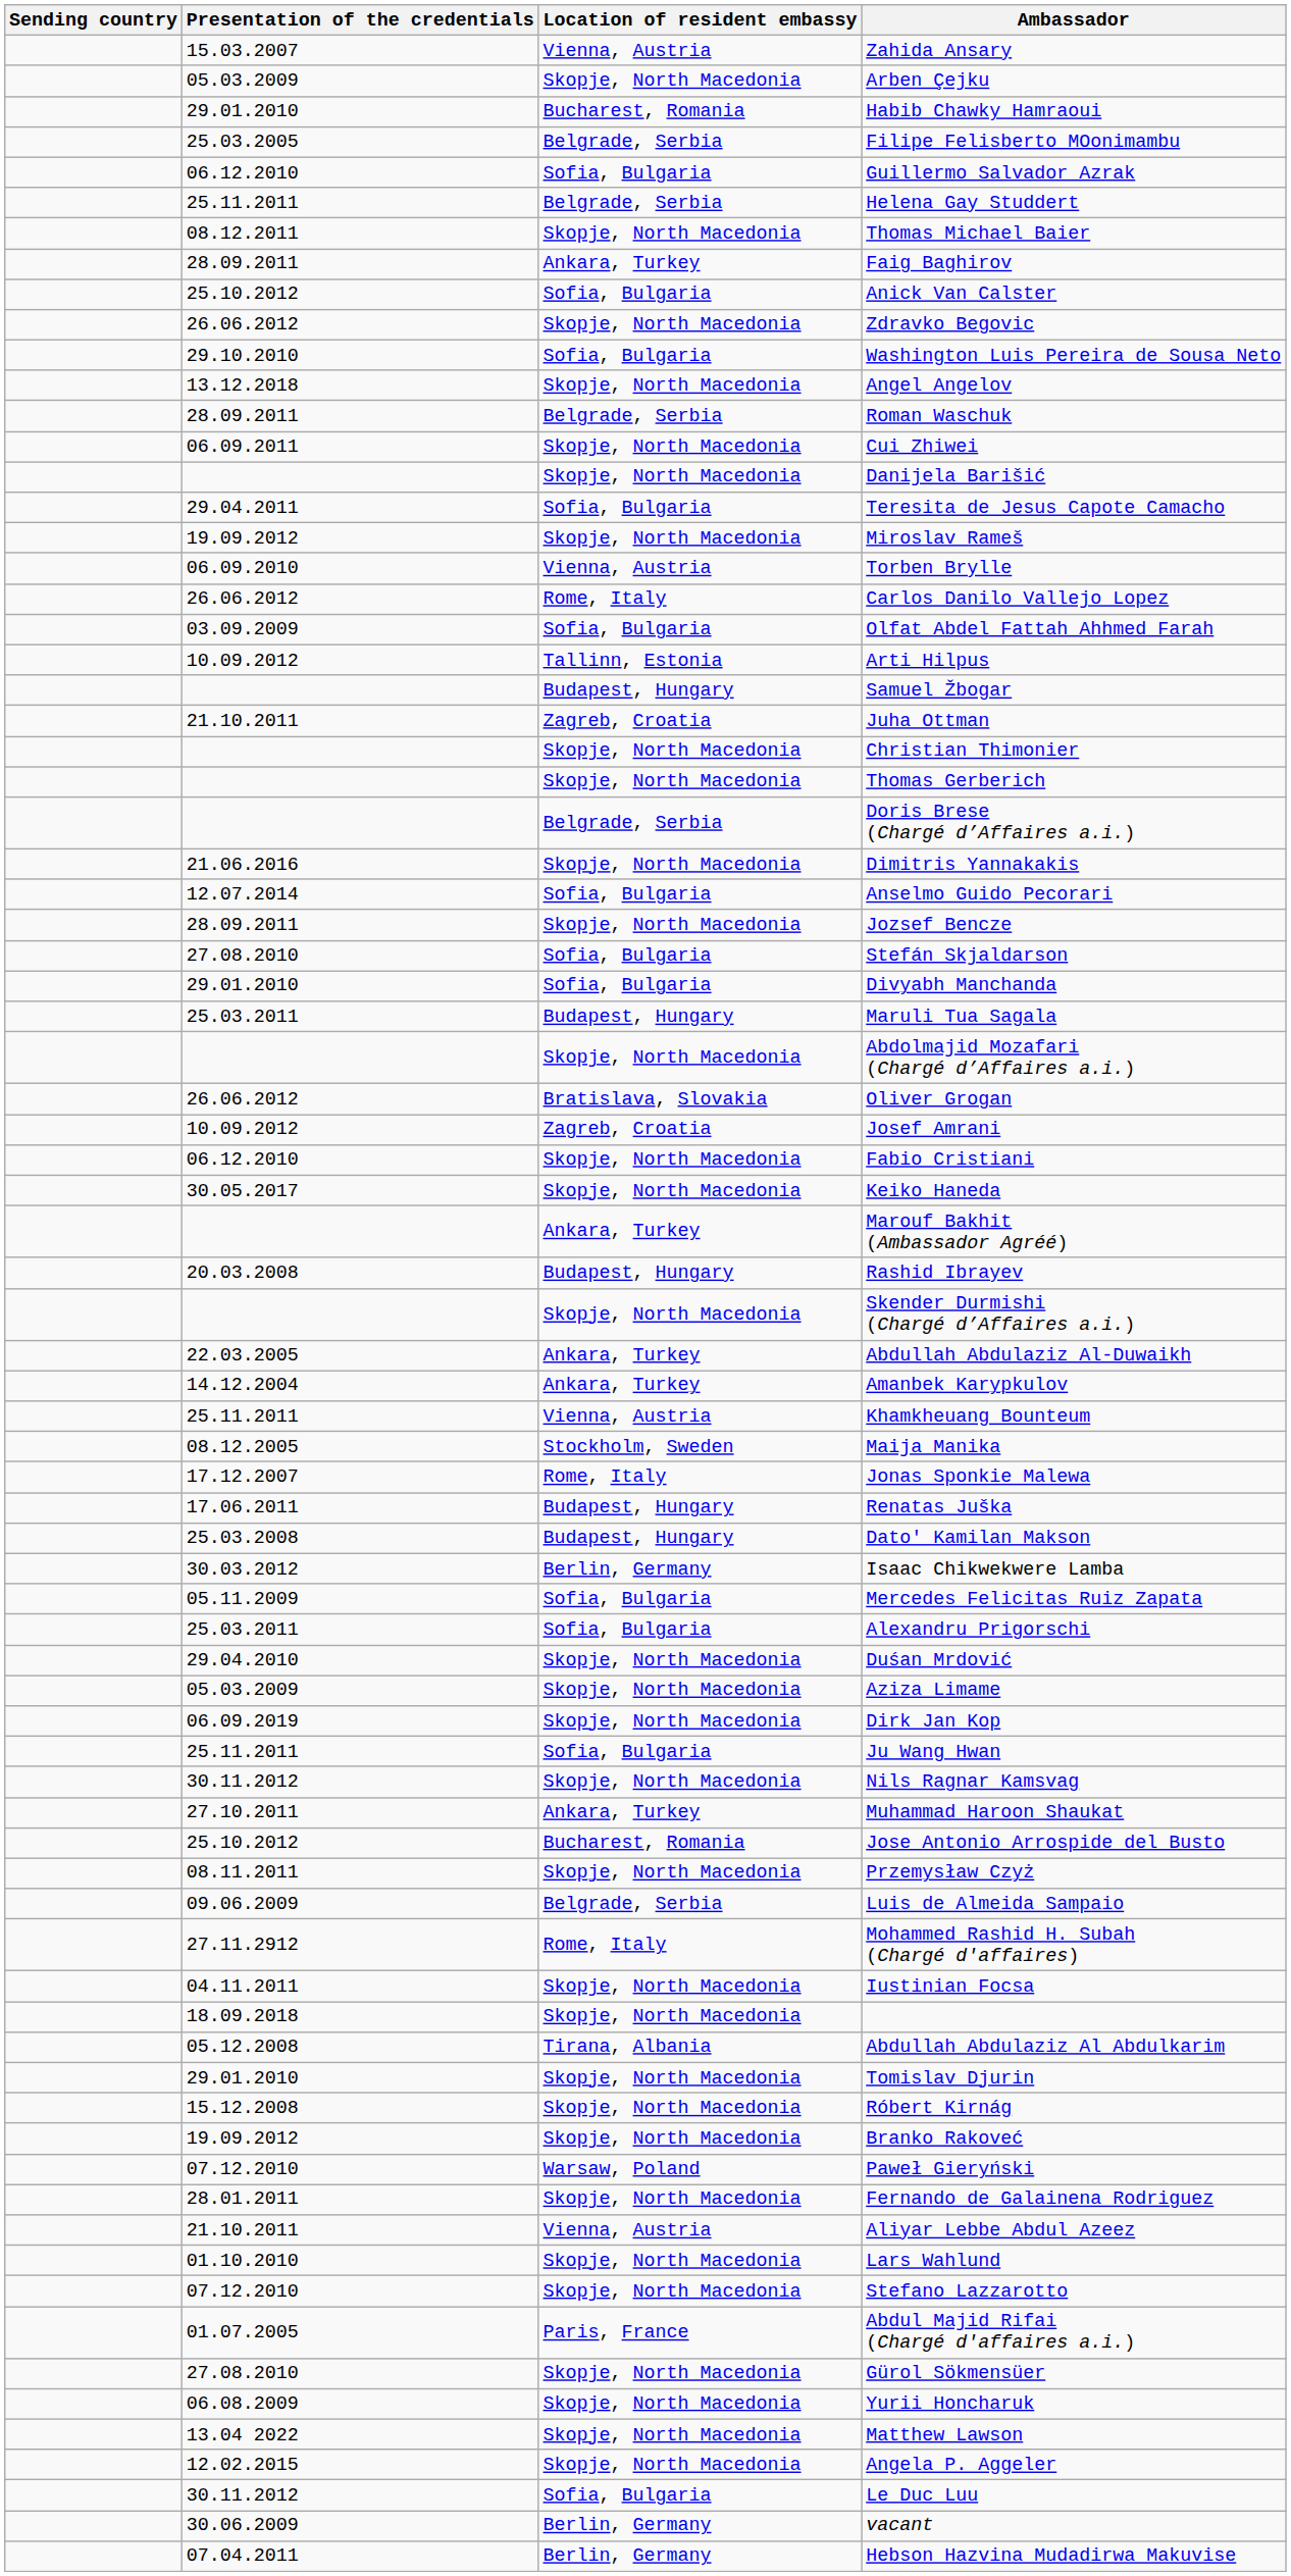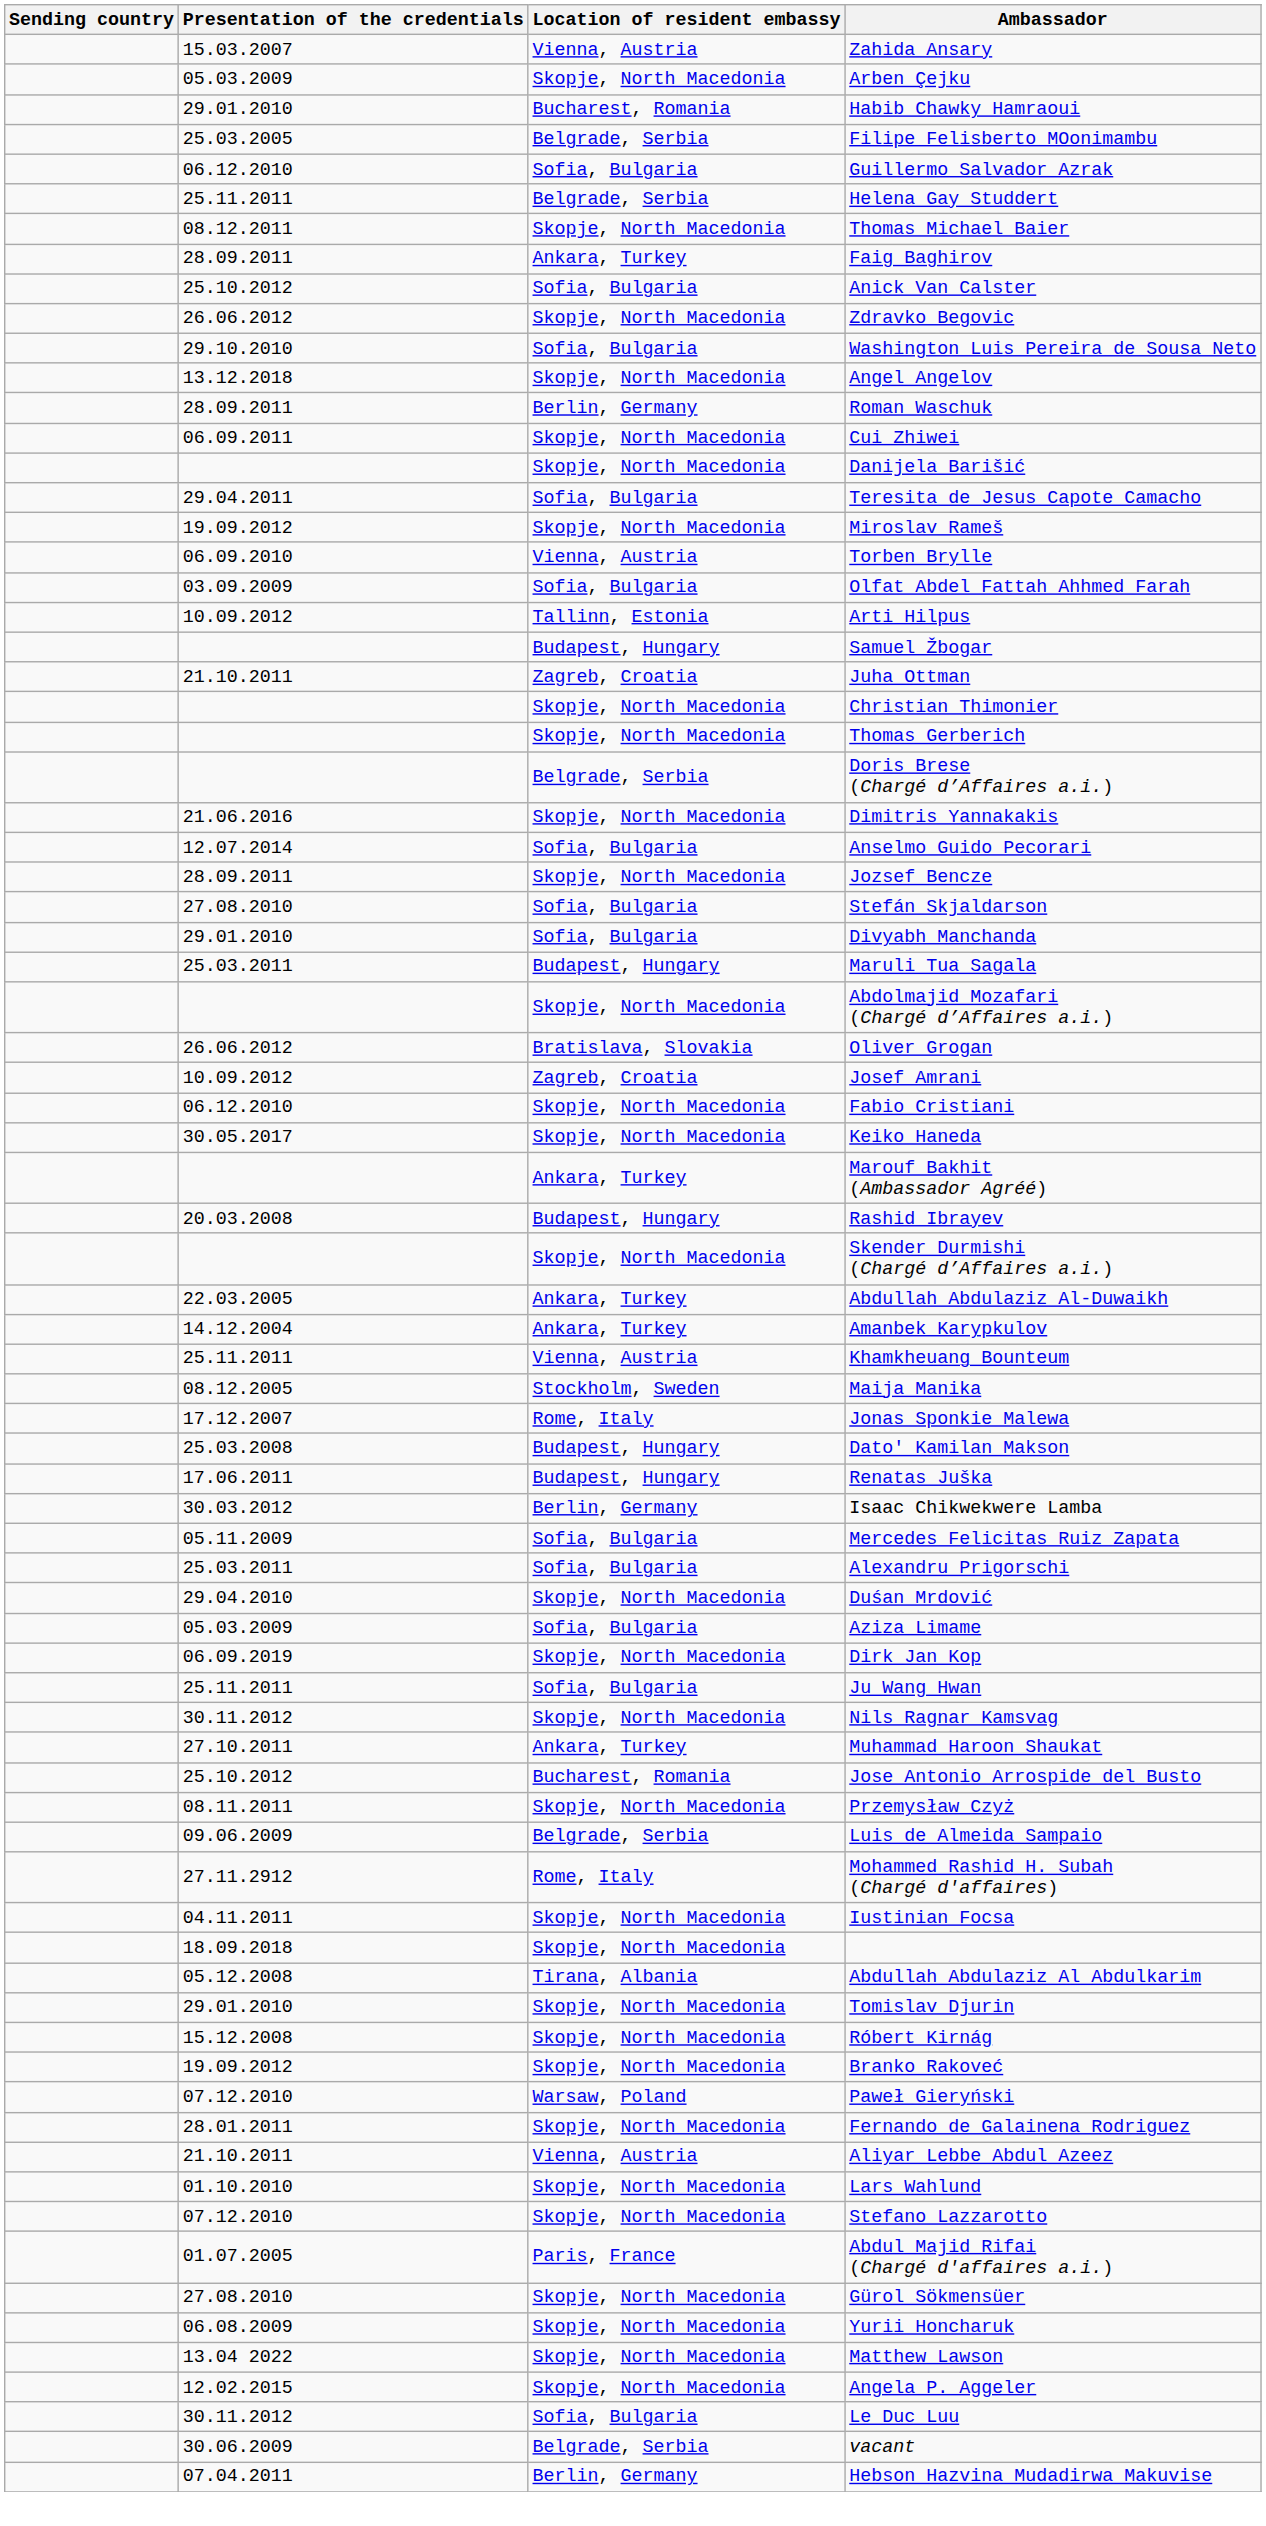Roman Waschuk | Location of resident embassy: Belgrade, Serbia -> Berlin, Germany
- row: 26.06.2012 | Rome, Italy | Carlos Danilo Vallejo Lopez
rows swapped: Renatas Juška <-> Dato' Kamilan Makson
Aziza Limame | Location of resident embassy: Skopje, North Macedonia -> Sofia, Bulgaria
vacant | Location of resident embassy: Berlin, Germany -> Belgrade, Serbia
